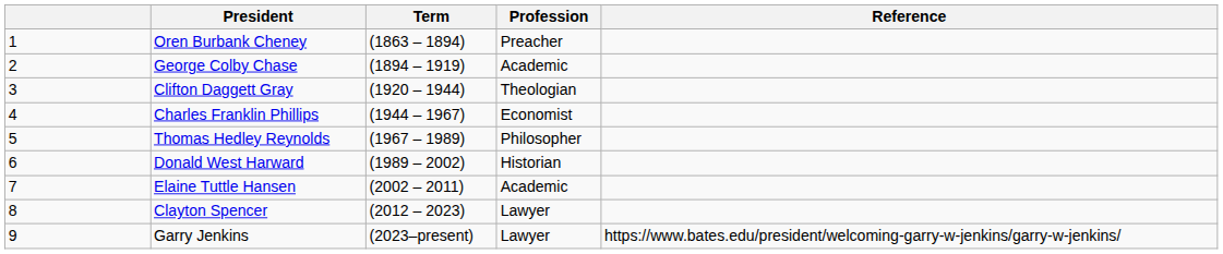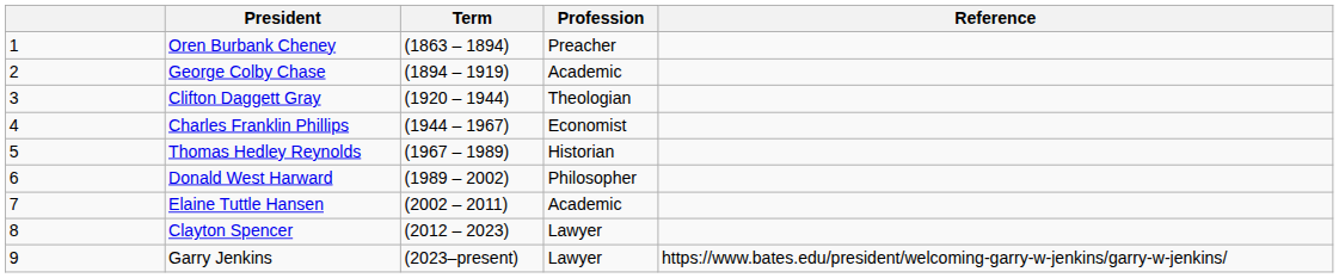Thomas Hedley Reynolds | Profession: Philosopher -> Historian
Donald West Harward | Profession: Historian -> Philosopher
